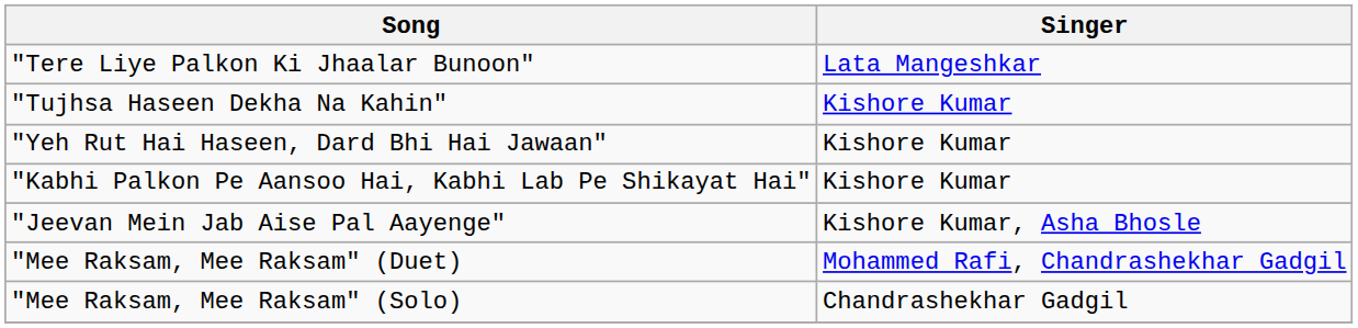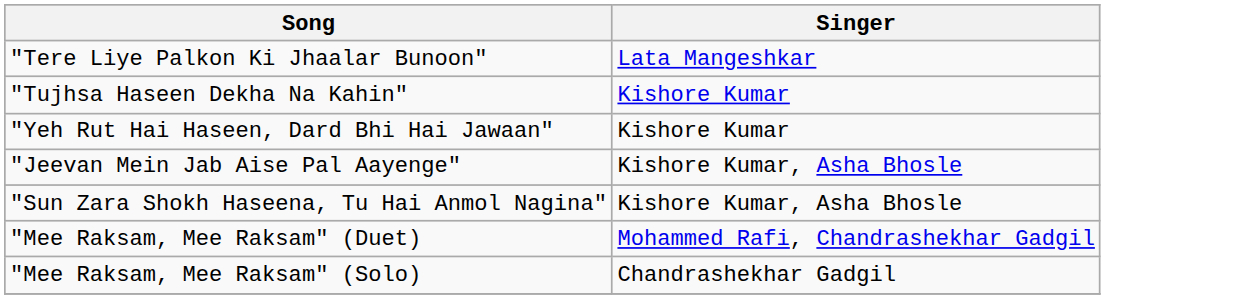- row: "Kabhi Palkon Pe Aansoo Hai, Kabhi Lab Pe Shikayat Hai" | Kishore Kumar
+ row: "Sun Zara Shokh Haseena, Tu Hai Anmol Nagina" | Kishore Kumar, Asha Bhosle
